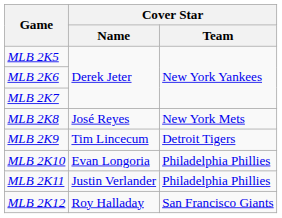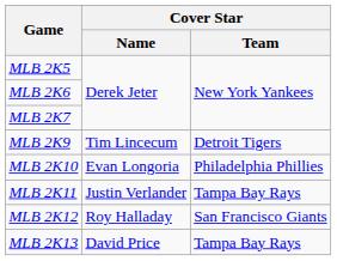- row: MLB 2K8 | José Reyes | New York Mets
MLB 2K11 | Cover Star / Team: Philadelphia Phillies -> Tampa Bay Rays
+ row: MLB 2K13 | David Price | Tampa Bay Rays
